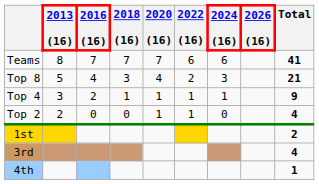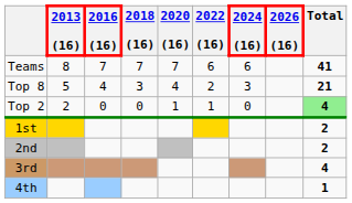- row: Top 4 | 3 | 2 | 1 | 1 | 1 | 1 | 9
Top 2 | Total: no background -> lightgreen background
+ row: 2nd | 2
